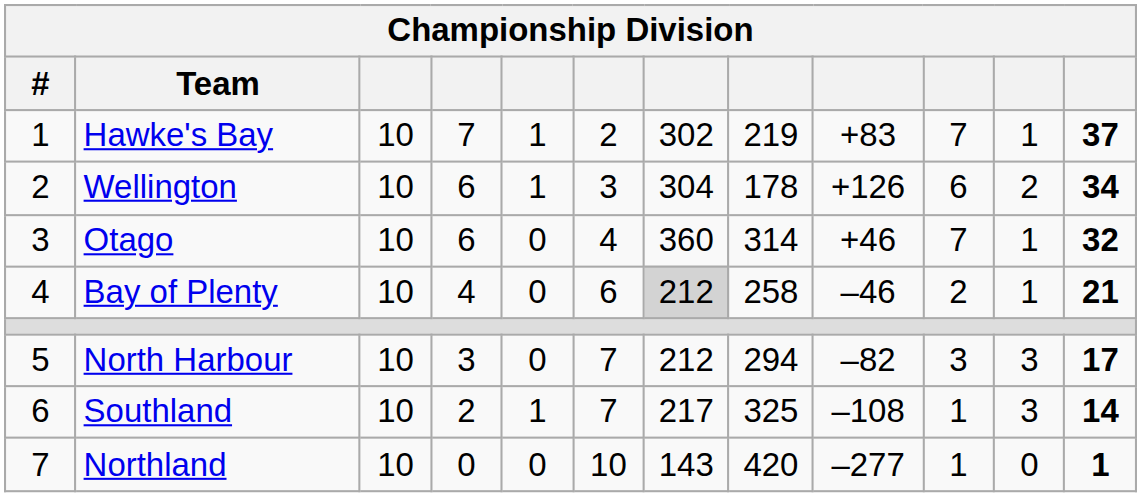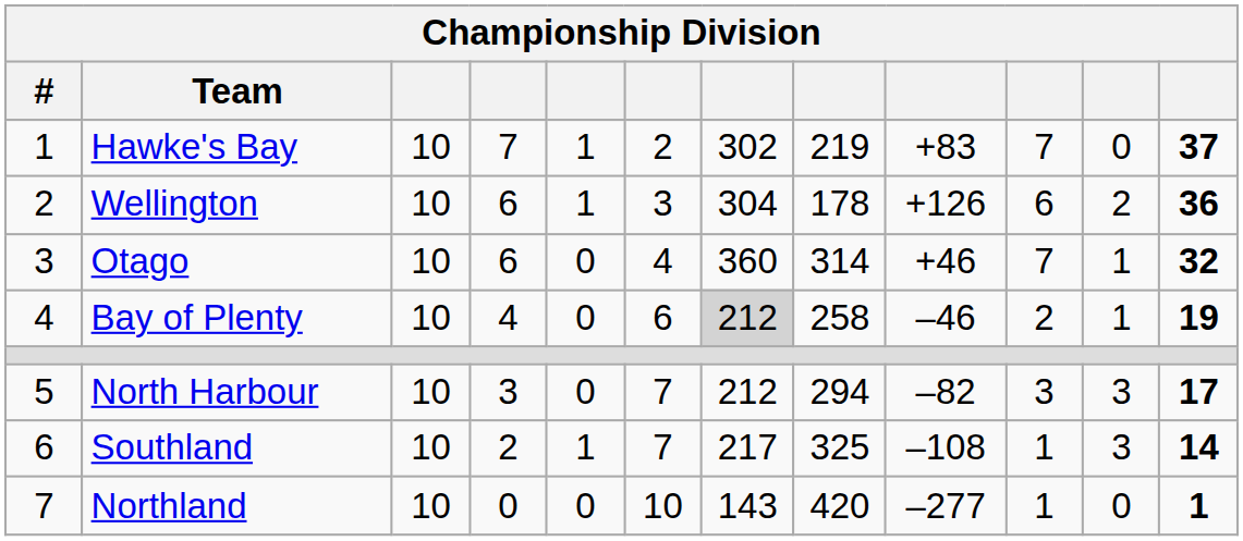Hawke's Bay | column 11: 1 -> 0
Wellington | column 12: 34 -> 36
Bay of Plenty | column 12: 21 -> 19
